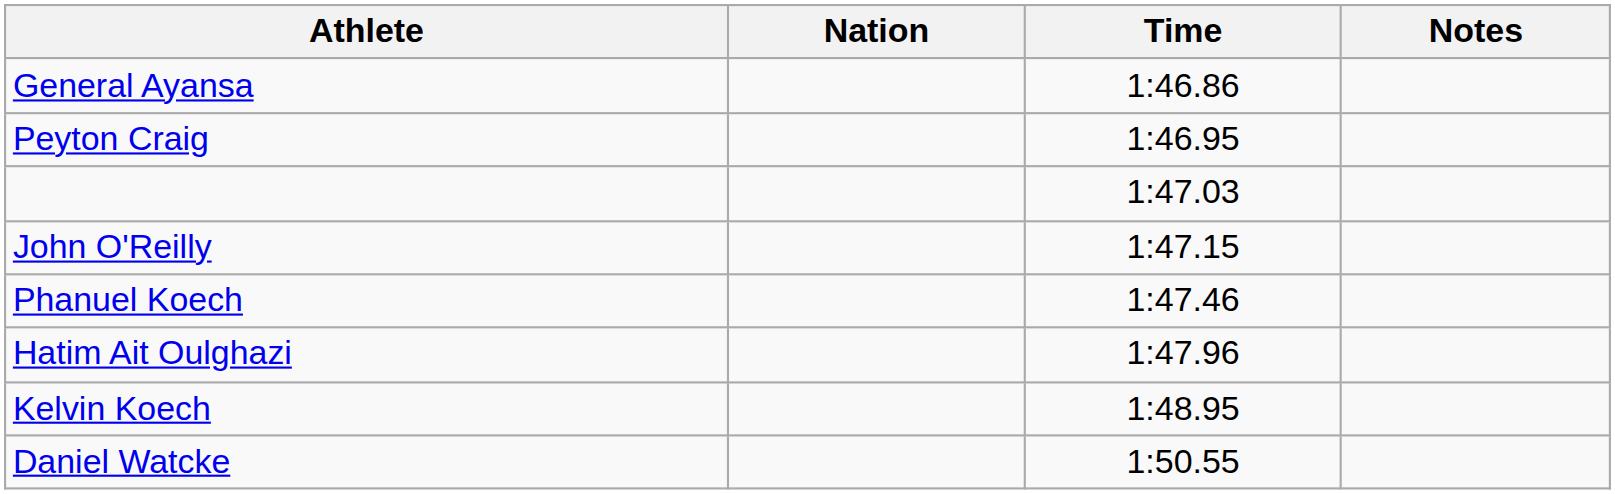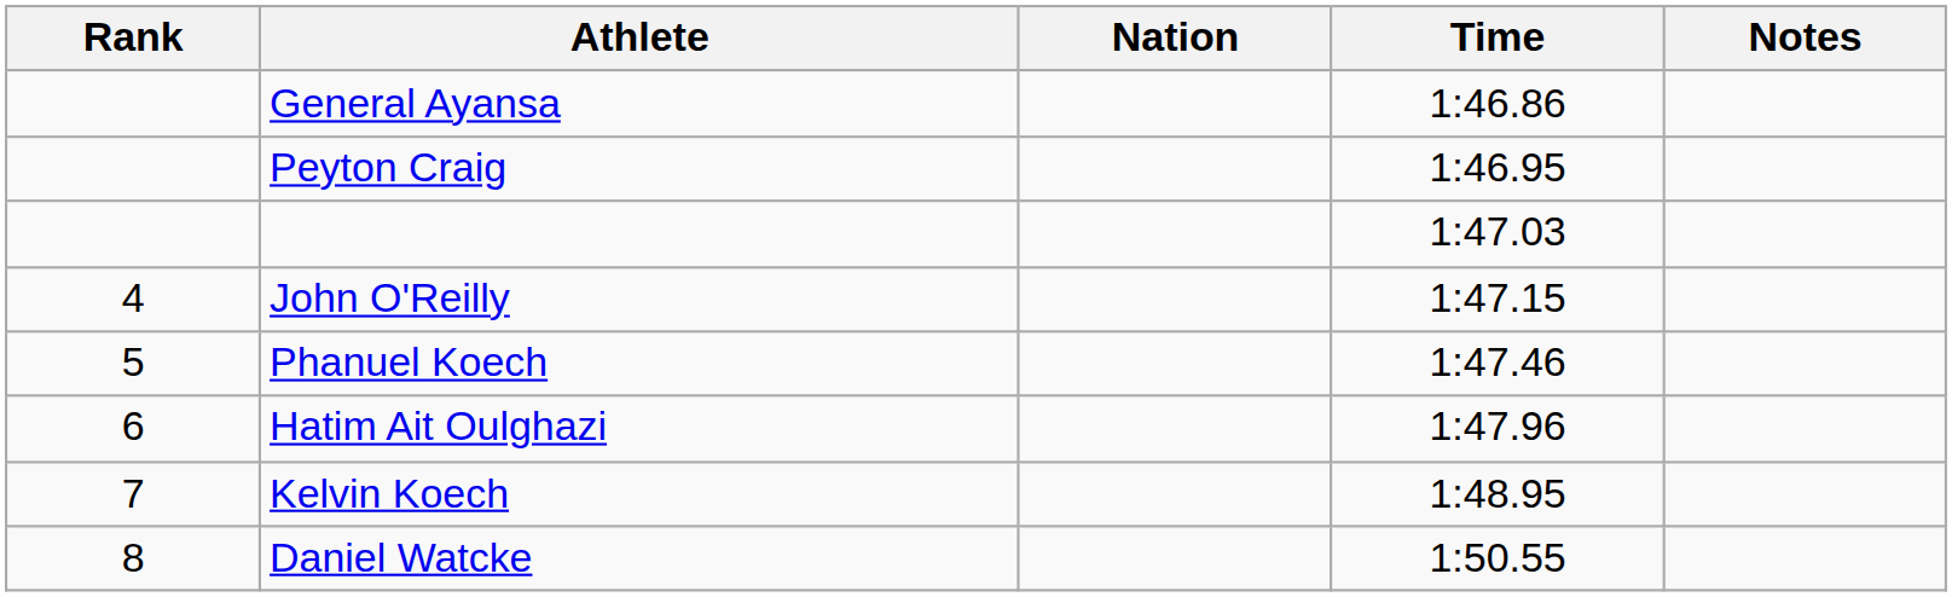+ column: Rank | 4 | 5 | 6 | 7 | 8
